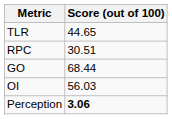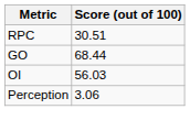- row: TLR | 44.65
Perception | Score (out of 100): bold -> normal
